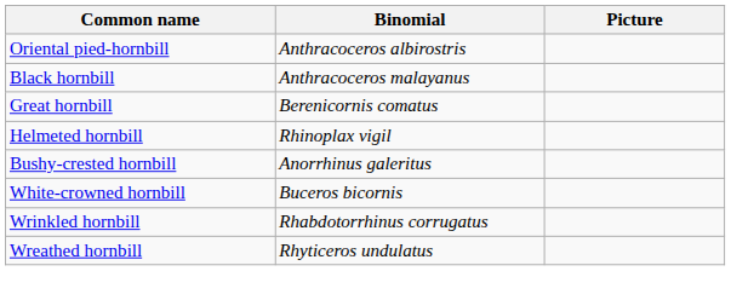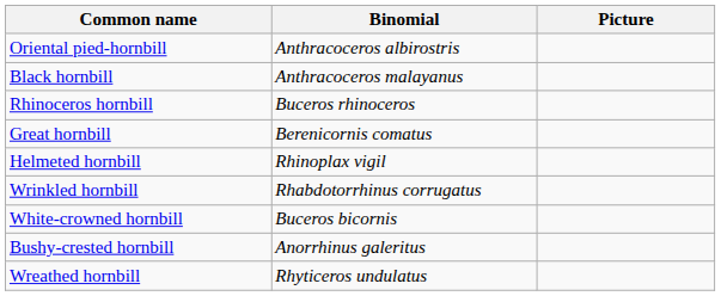+ row: Rhinoceros hornbill | Buceros rhinoceros
rows swapped: Bushy-crested hornbill <-> Wrinkled hornbill
